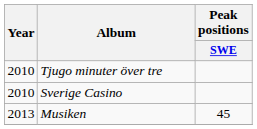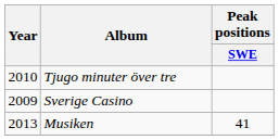Sverige Casino | Year: 2010 -> 2009
Musiken | Peak positions / SWE: 45 -> 41
